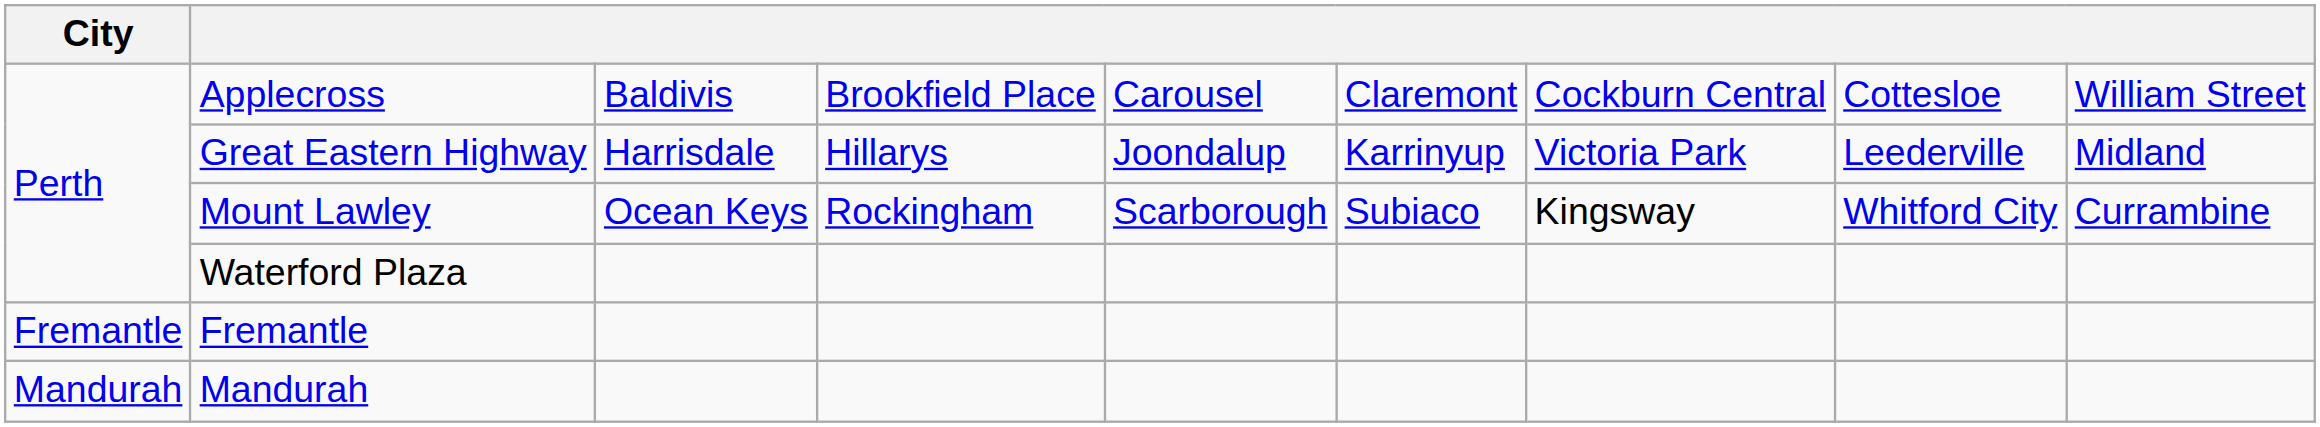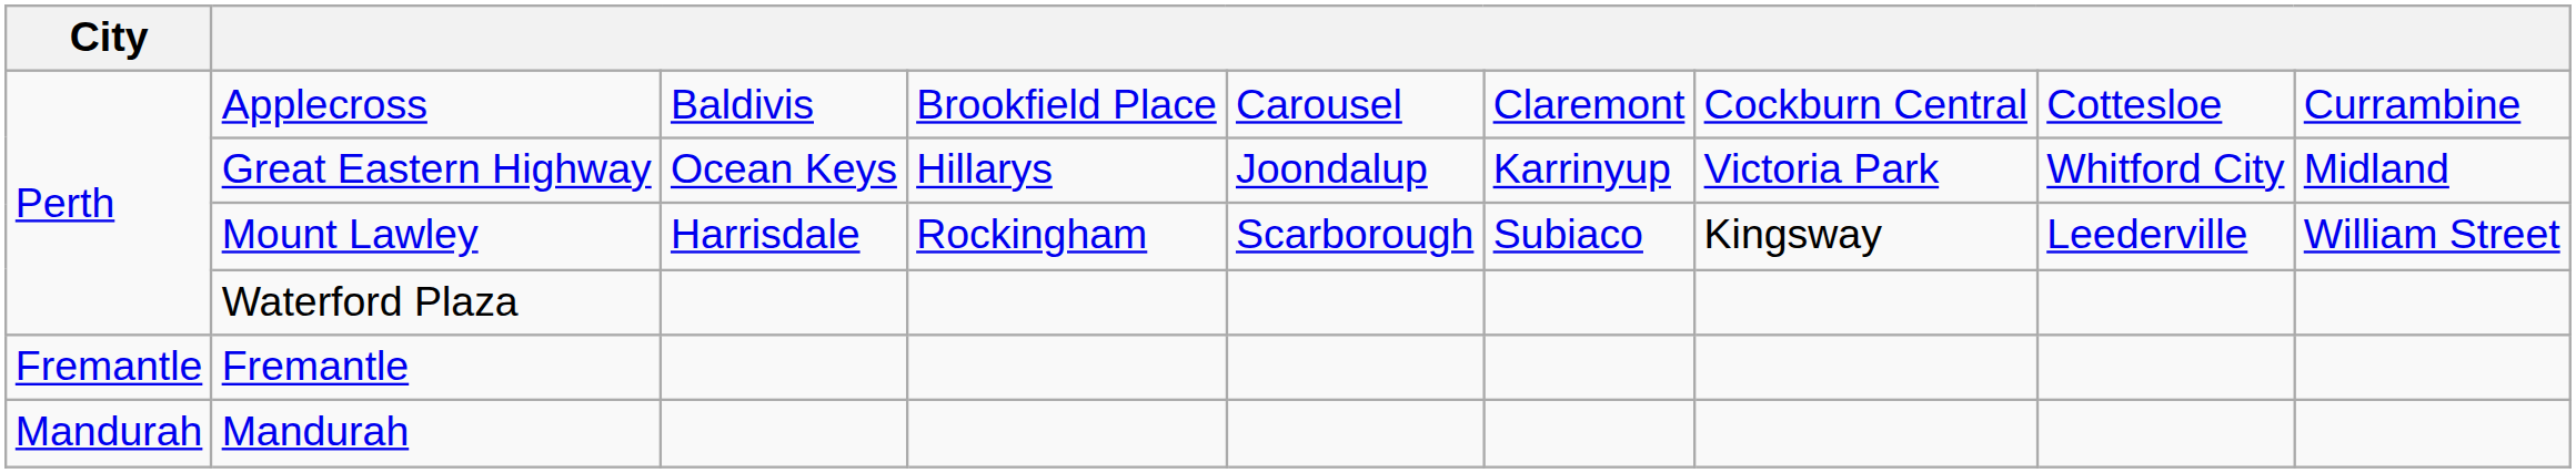Applecross | column 9: William Street -> Currambine
Great Eastern Highway | column 3: Harrisdale -> Ocean Keys
Great Eastern Highway | column 8: Leederville -> Whitford City
Mount Lawley | column 3: Ocean Keys -> Harrisdale
Mount Lawley | column 8: Whitford City -> Leederville
Mount Lawley | column 9: Currambine -> William Street
